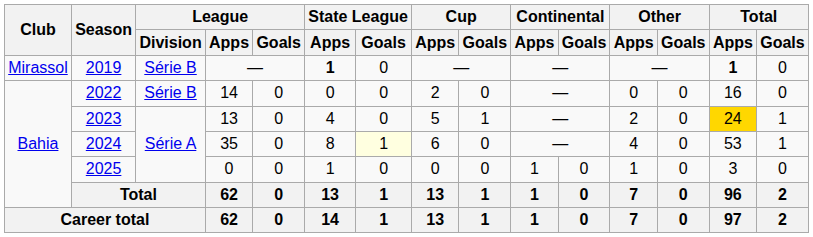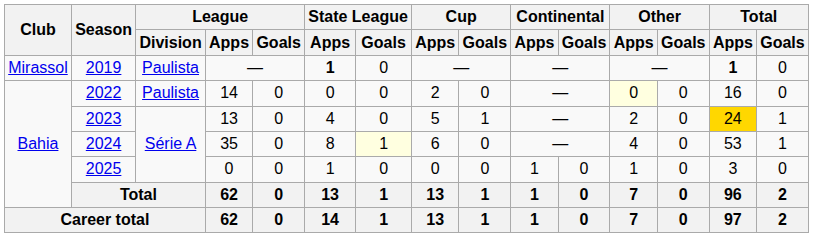2019 | League / Division: Série B -> Paulista
2022 | League / Division: Série B -> Paulista
2022 | Other / Apps: no background -> lightyellow background
